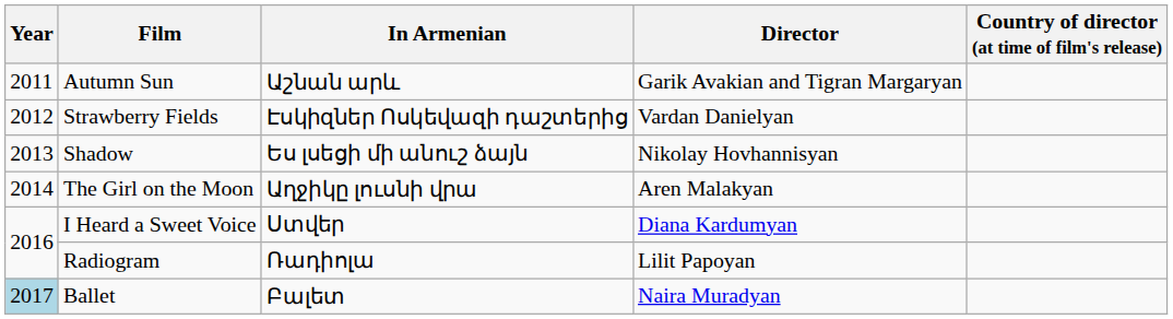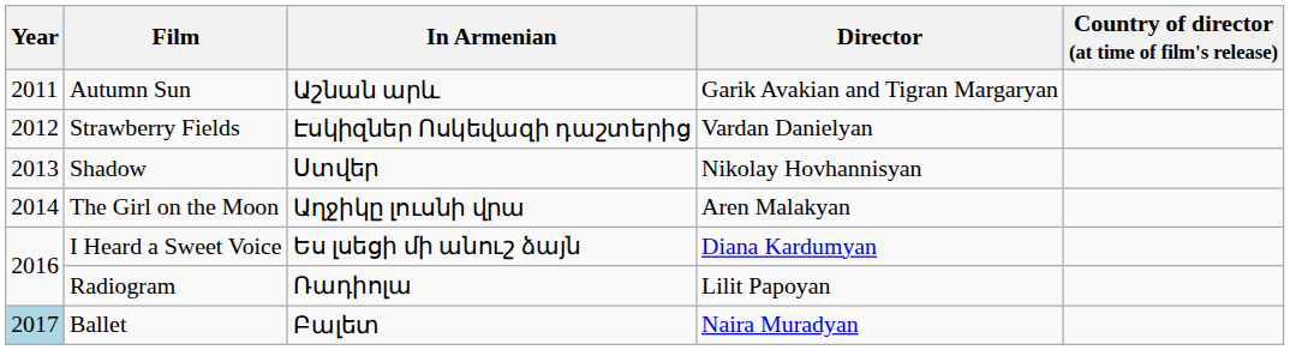Shadow | In Armenian: Ես լսեցի մի անուշ ձայն -> Ստվեր
I Heard a Sweet Voice | In Armenian: Ստվեր -> Ես լսեցի մի անուշ ձայն
